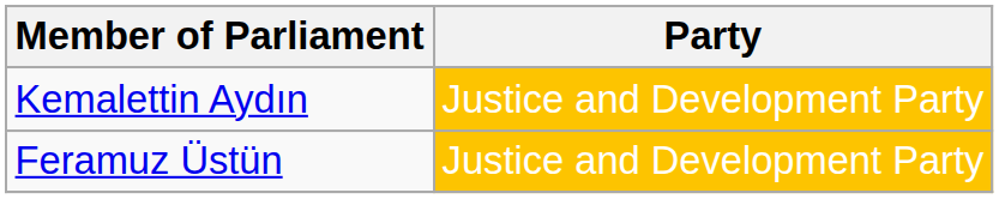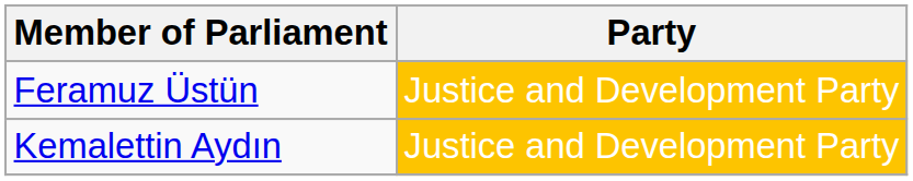rows swapped: Kemalettin Aydın <-> Feramuz Üstün
